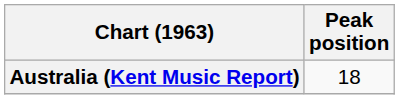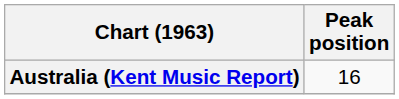Australia (Kent Music Report) | Peak position: 18 -> 16
